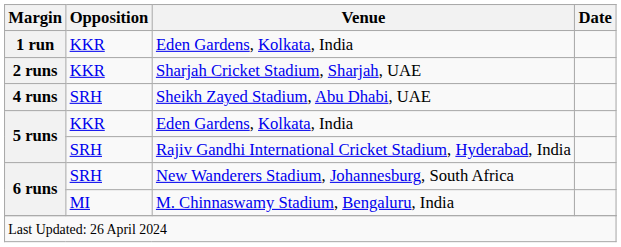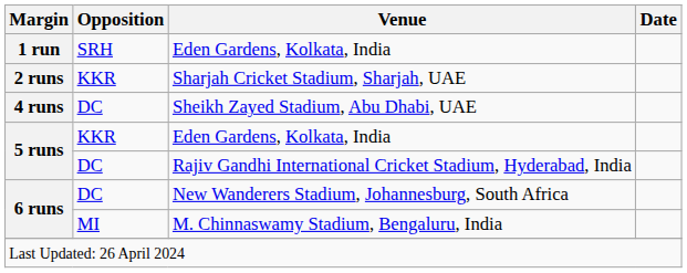1 run / Eden Gardens, Kolkata, India | Opposition: KKR -> SRH
Sheikh Zayed Stadium, Abu Dhabi, UAE | Opposition: SRH -> DC
Rajiv Gandhi International Cricket Stadium, Hyderabad, India | Opposition: SRH -> DC
New Wanderers Stadium, Johannesburg, South Africa | Opposition: SRH -> DC
